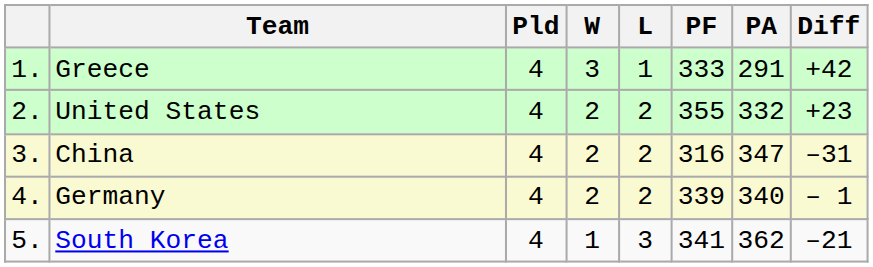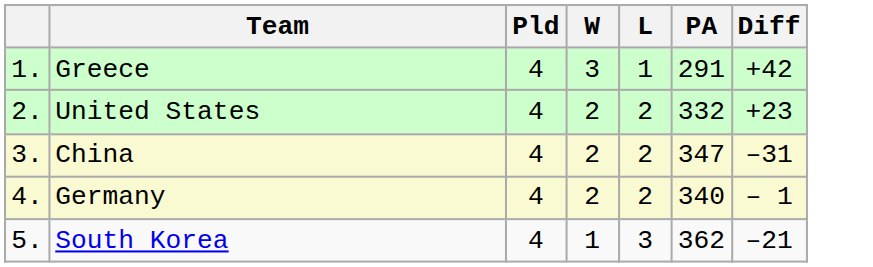- column: PF | 333 | 355 | 316 | 339 | 341
